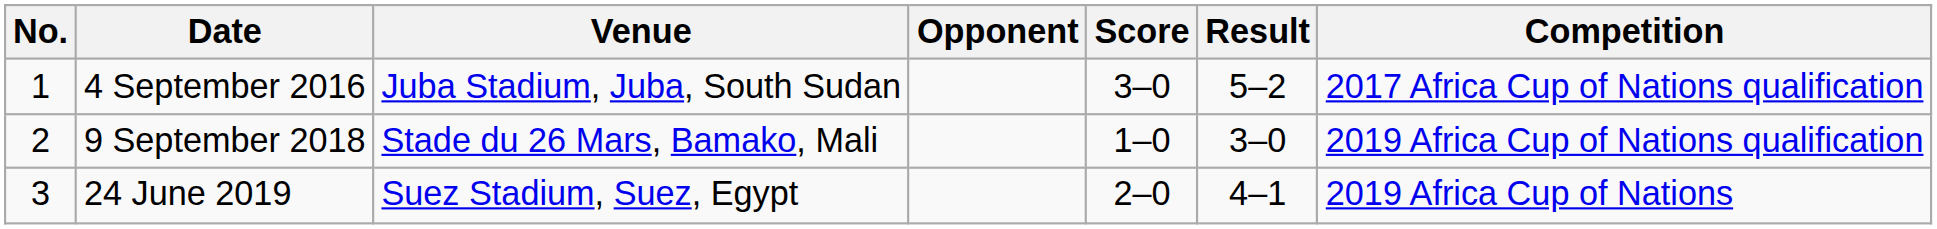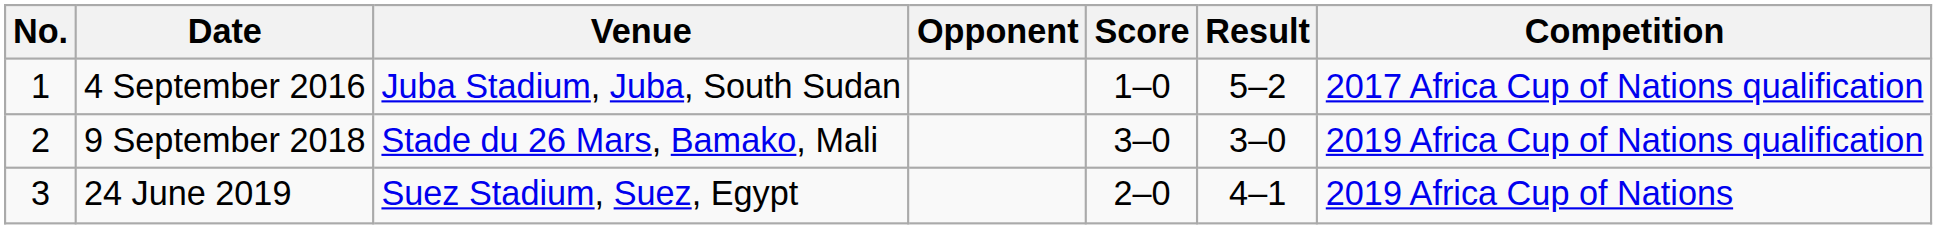4 September 2016 | Score: 3–0 -> 1–0
9 September 2018 | Score: 1–0 -> 3–0
